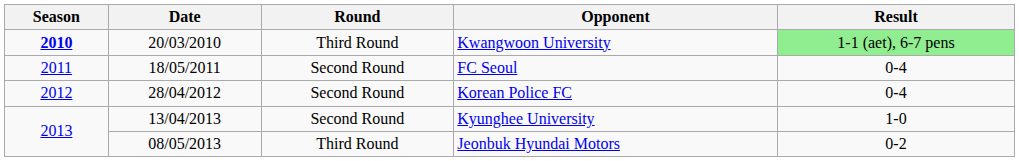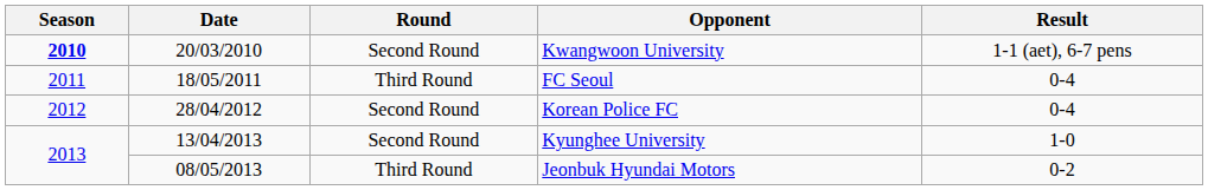Kwangwoon University | Round: Third Round -> Second Round
Kwangwoon University | Result: lightgreen background -> no background
FC Seoul | Round: Second Round -> Third Round
